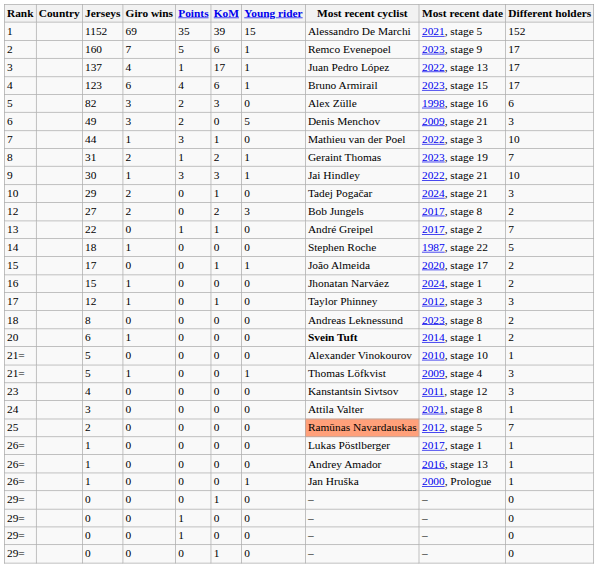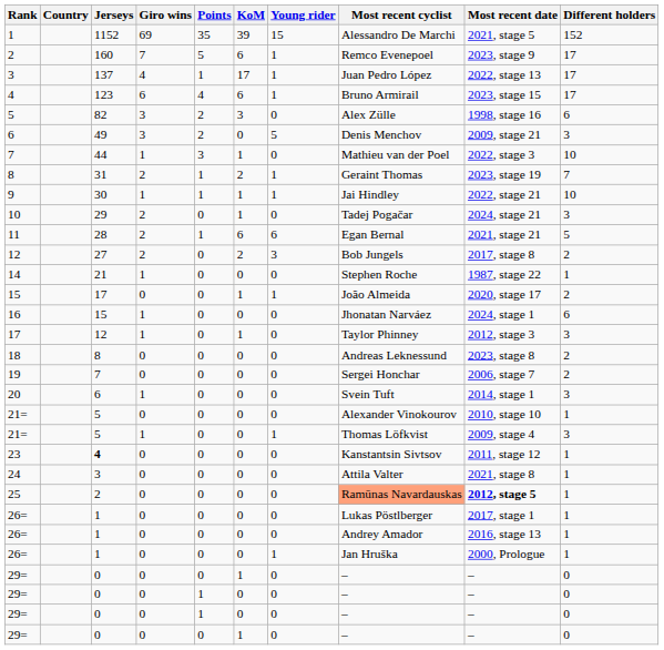9 | Points: 3 -> 1
9 | KoM: 3 -> 1
+ row: 11 | 28 | 2 | 1 | 6 | 6 | Egan Bernal | 2021, stage 21 | 5
- row: 13 | 22 | 0 | 1 | 1 | 0 | André Greipel | 2017, stage 2 | 7
14 | Jerseys: 18 -> 21
14 | Different holders: 5 -> 1
16 | Different holders: 2 -> 6
+ row: 19 | 7 | 0 | 0 | 0 | 0 | Sergei Honchar | 2006, stage 7 | 2
20 | Most recent cyclist: bold -> normal
20 | Different holders: 2 -> 3
23 | Jerseys: normal -> bold
23 | Different holders: 3 -> 1
25 | Most recent date: normal -> bold
25 | Different holders: 7 -> 1
